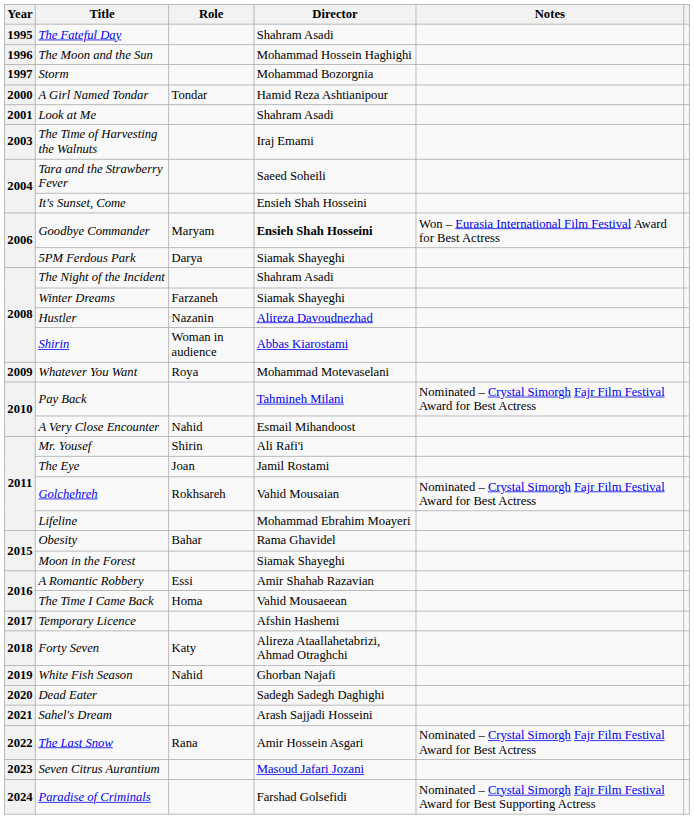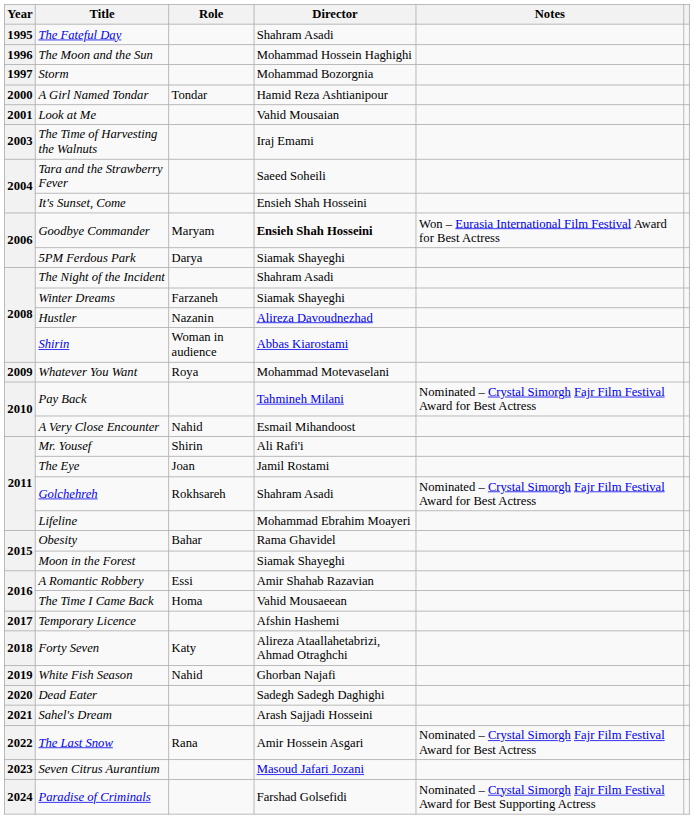Look at Me | Director: Shahram Asadi -> Vahid Mousaian
Golchehreh | Director: Vahid Mousaian -> Shahram Asadi
